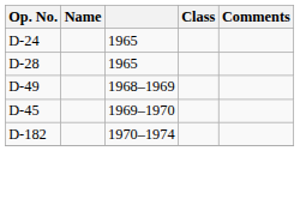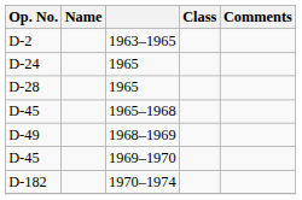+ row: D-2 | 1963–1965
+ row: D-45 | 1965–1968
